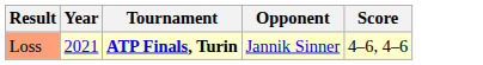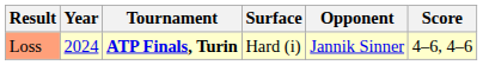+ column: Surface | Hard (i)
Loss | Year: 2021 -> 2024
